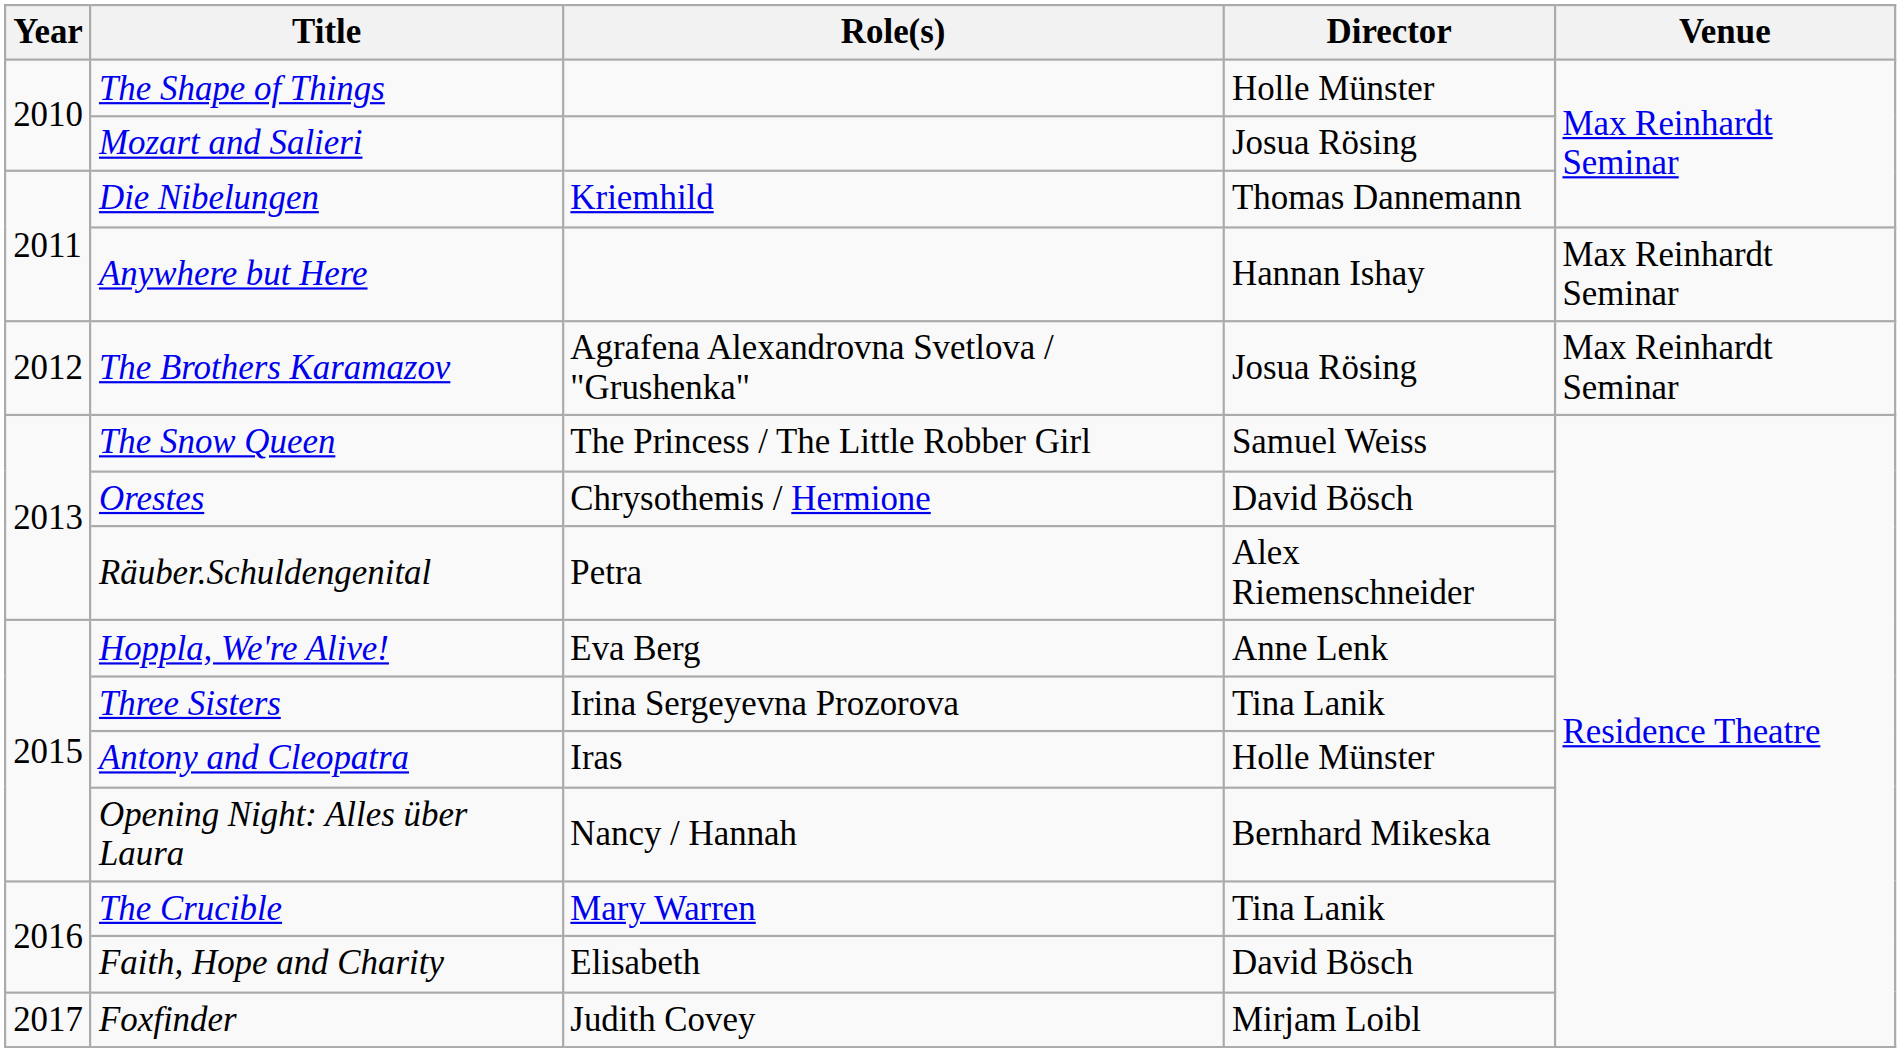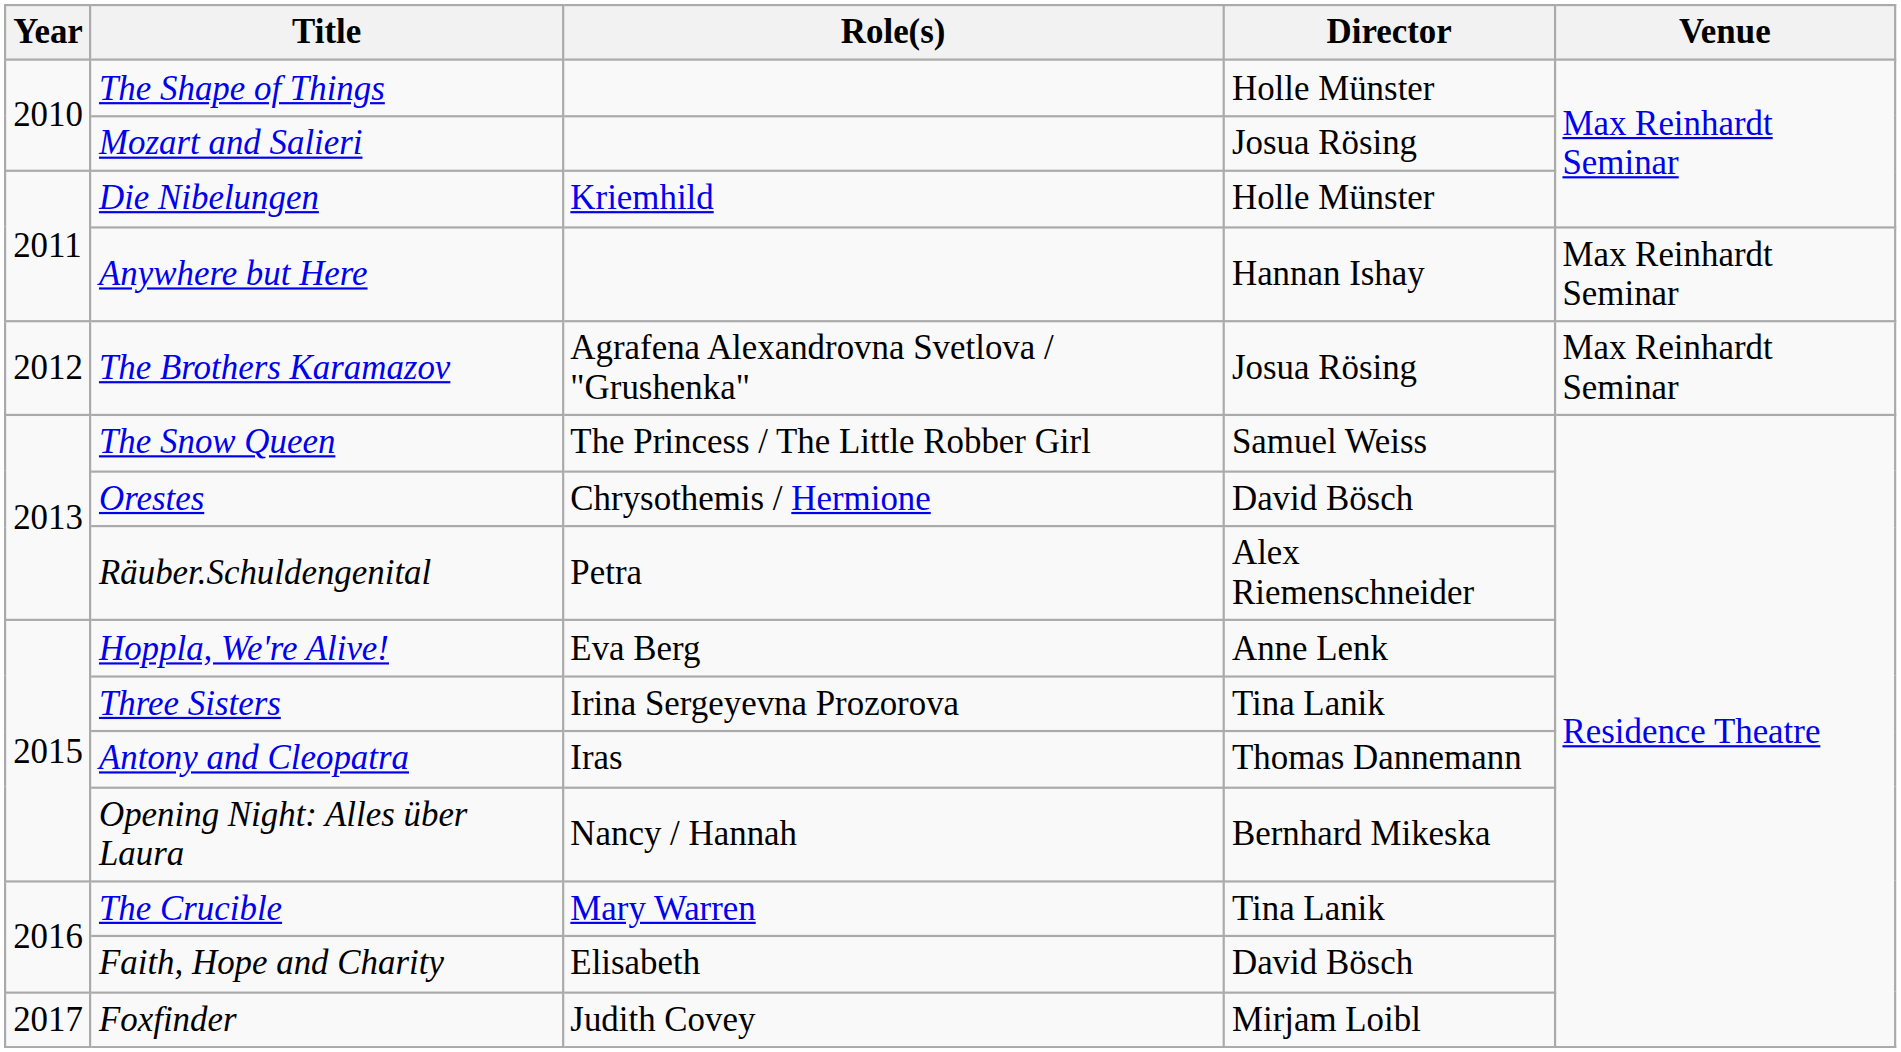Die Nibelungen | Director: Thomas Dannemann -> Holle Münster
Antony and Cleopatra | Director: Holle Münster -> Thomas Dannemann
